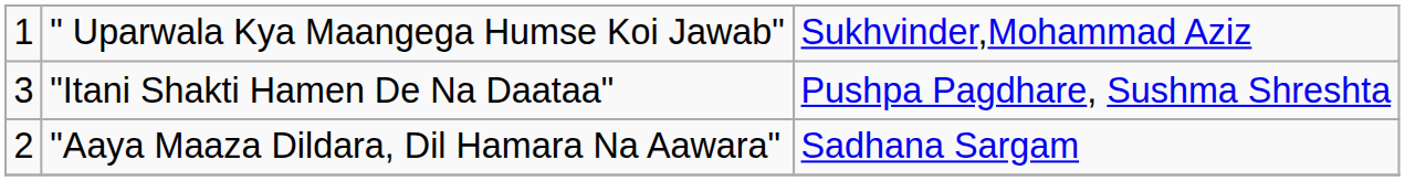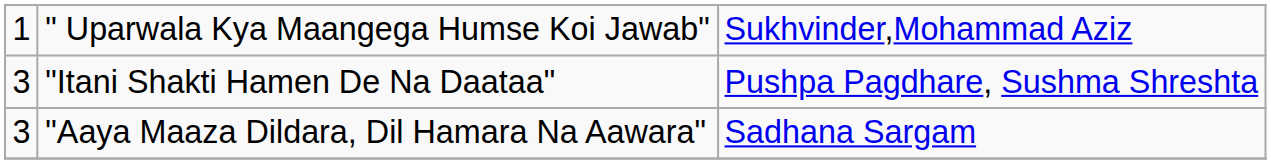"Aaya Maaza Dildara, Dil Hamara Na Aawara" | column 1: 2 -> 3
